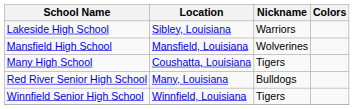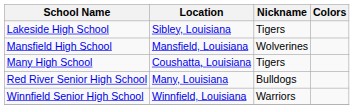Lakeside High School | Nickname: Warriors -> Tigers
Winnfield Senior High School | Nickname: Tigers -> Warriors
